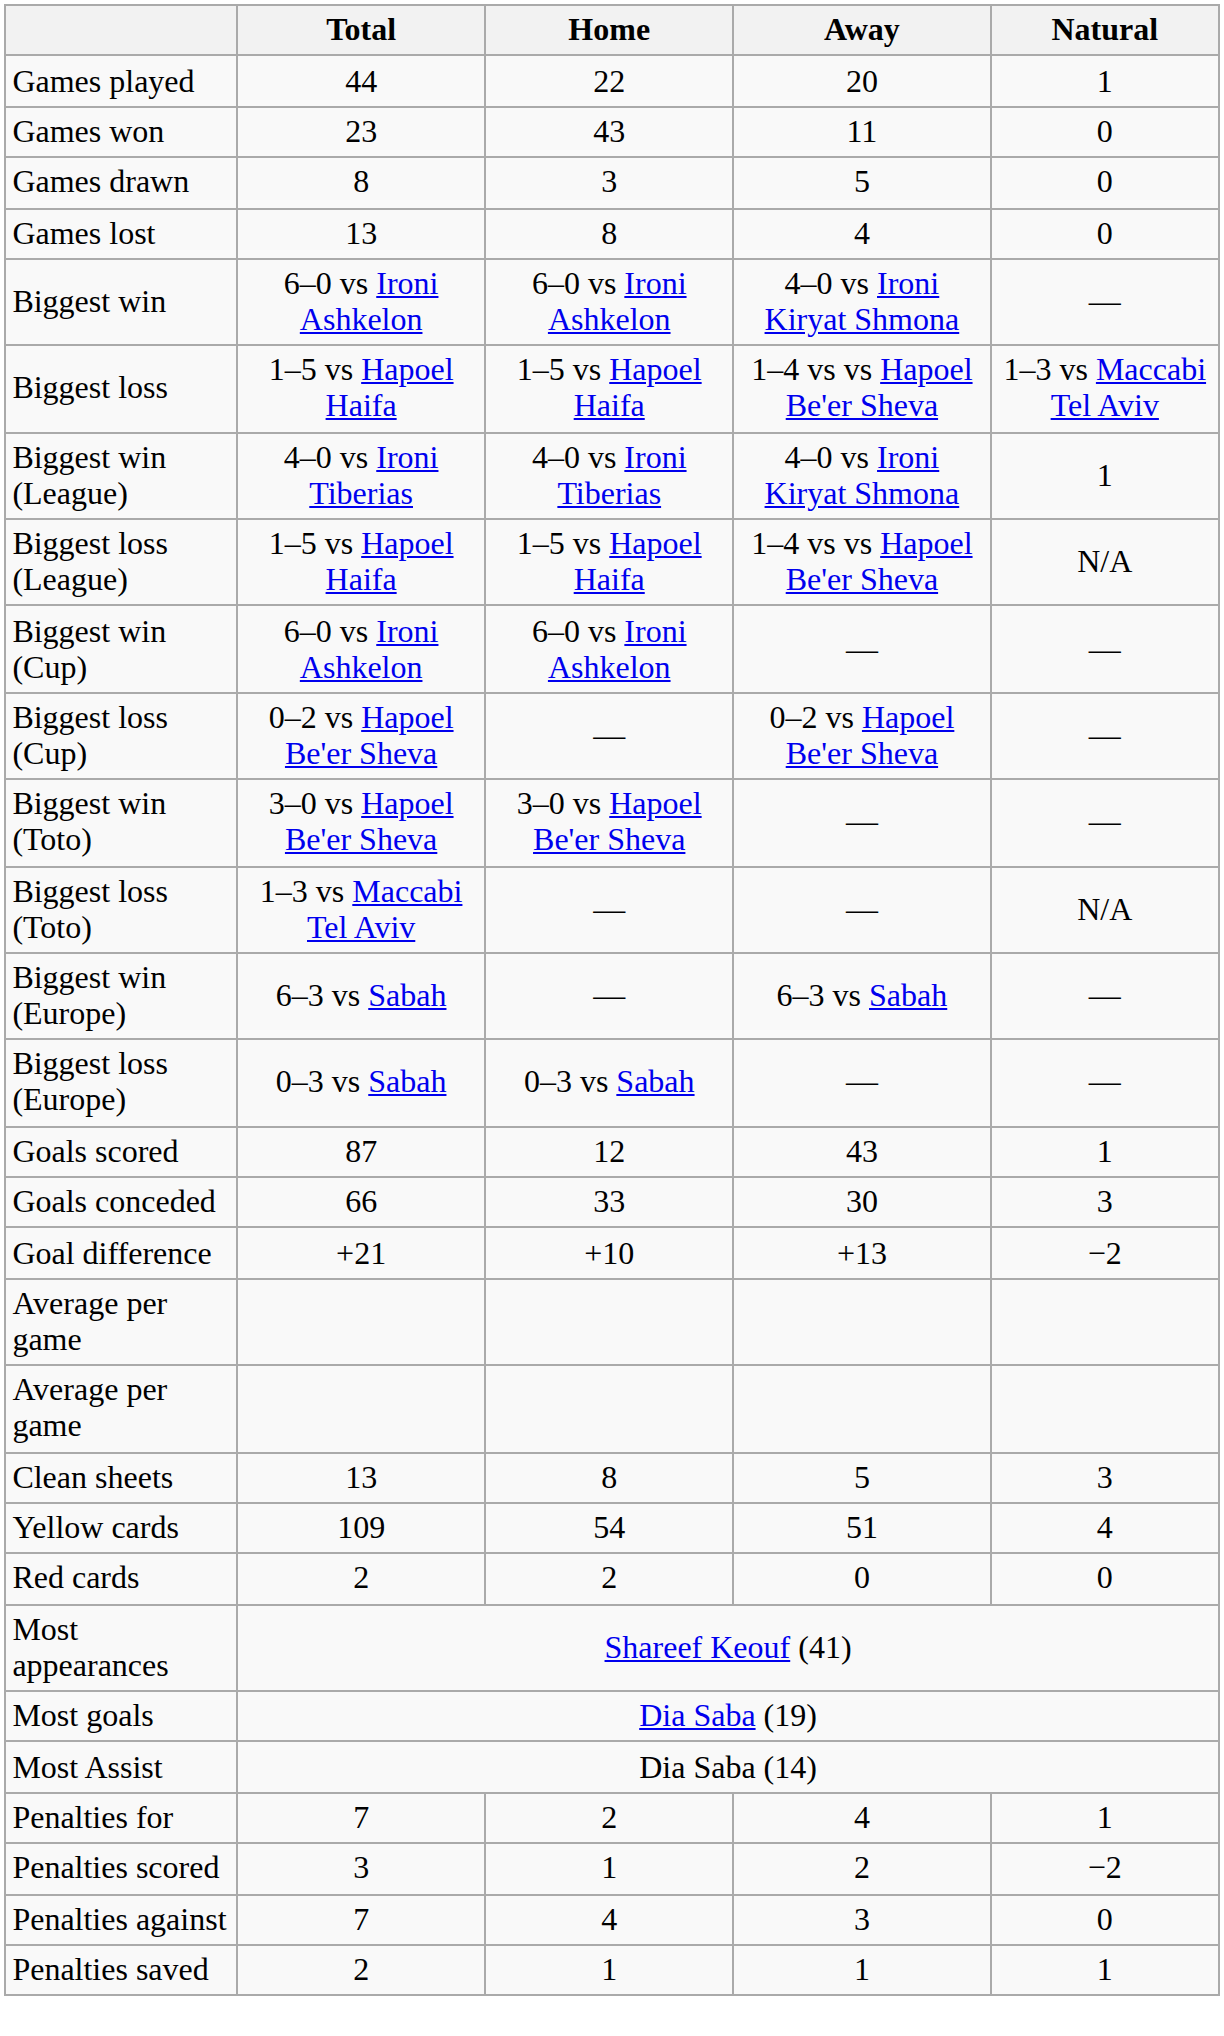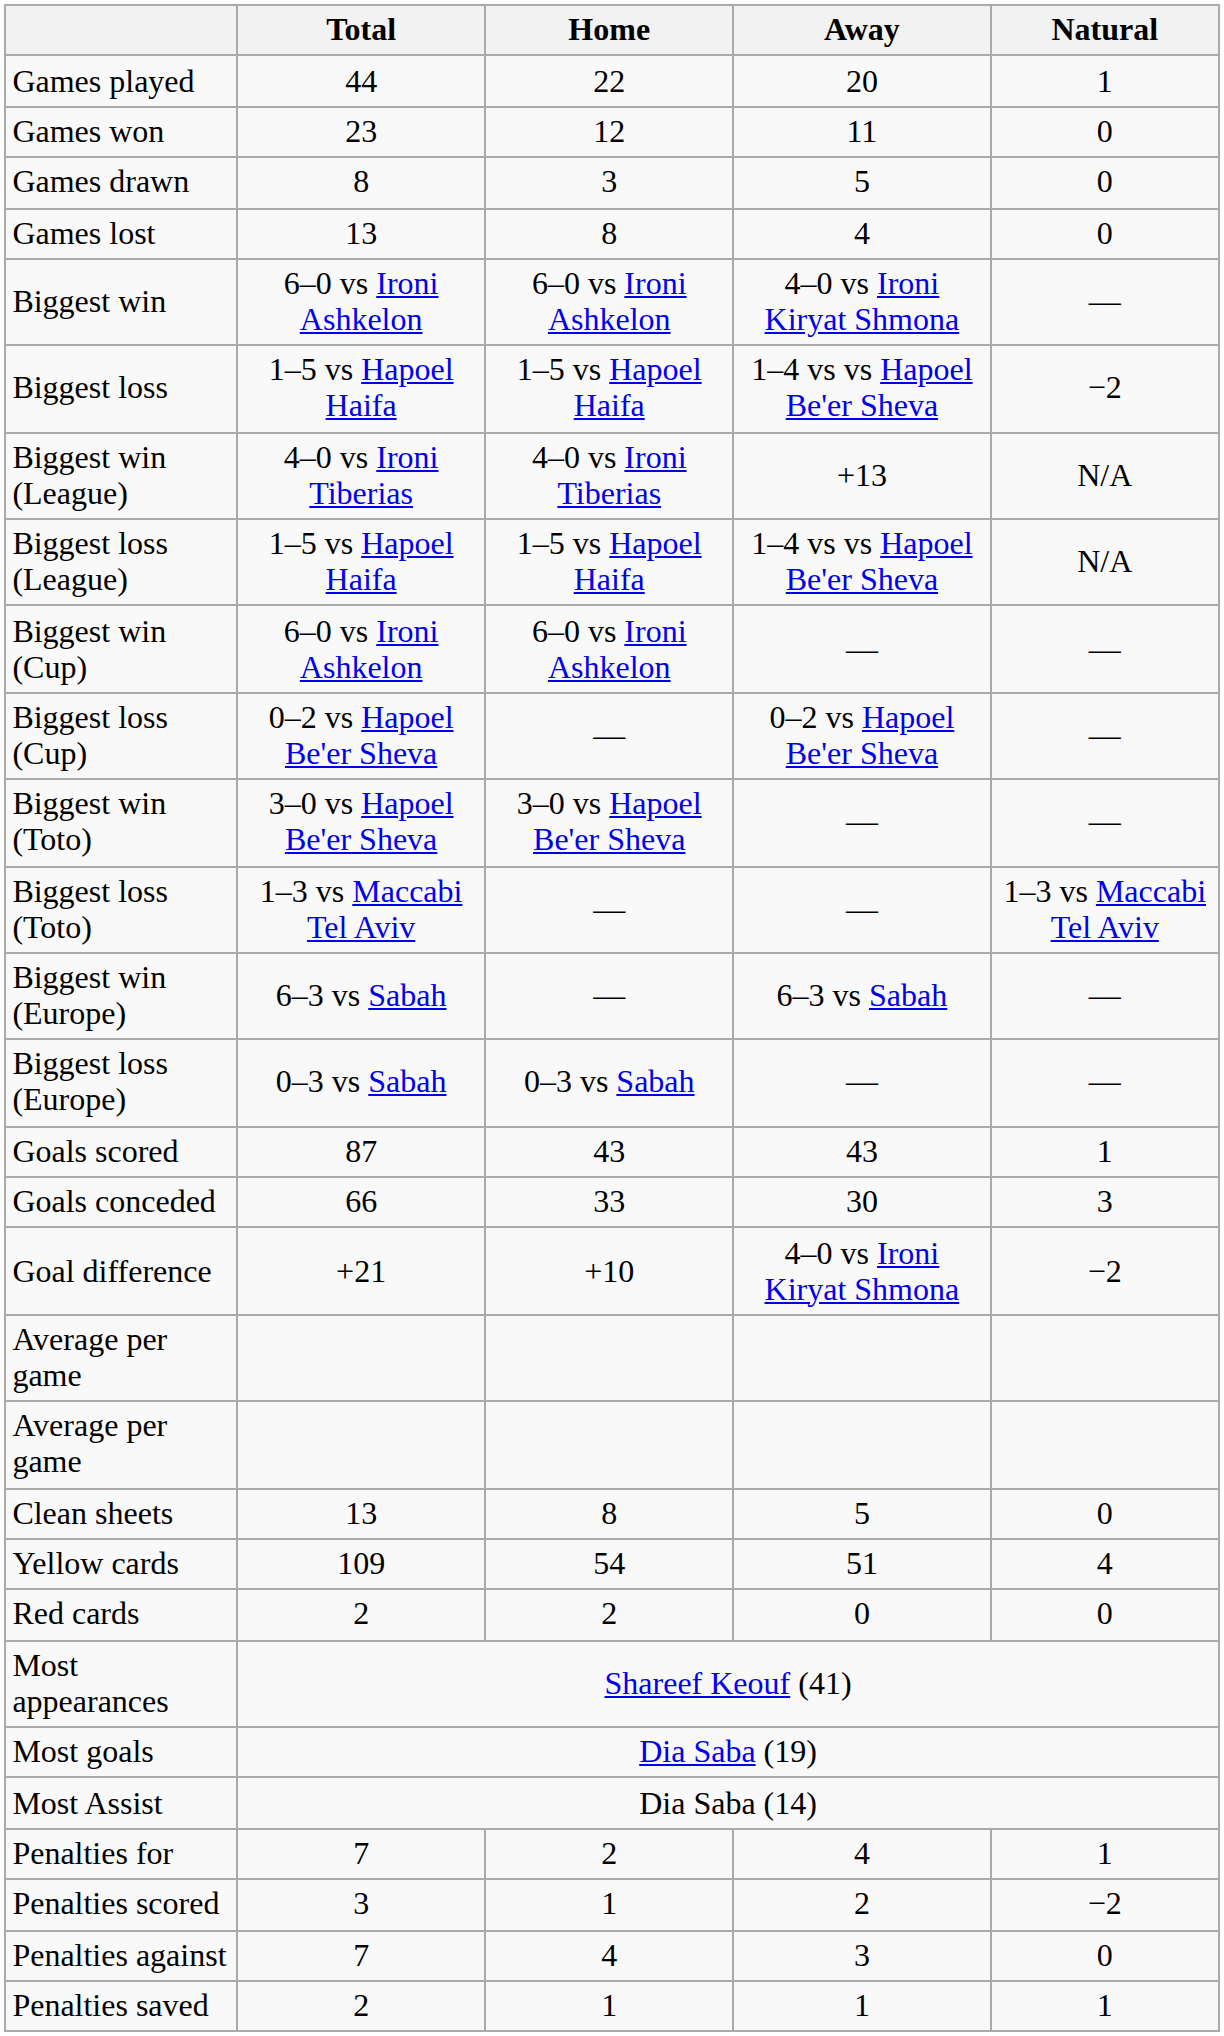Games won | Home: 43 -> 12
Biggest loss | Natural: 1–3 vs Maccabi Tel Aviv -> −2
Biggest win (League) | Away: 4–0 vs Ironi Kiryat Shmona -> +13
Biggest win (League) | Natural: 1 -> N/A
Biggest loss (Toto) | Natural: N/A -> 1–3 vs Maccabi Tel Aviv
Goals scored | Home: 12 -> 43
Goal difference | Away: +13 -> 4–0 vs Ironi Kiryat Shmona
Clean sheets | Natural: 3 -> 0
